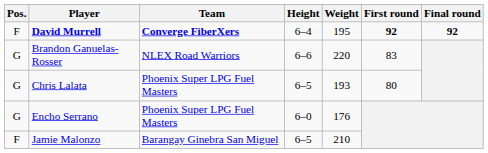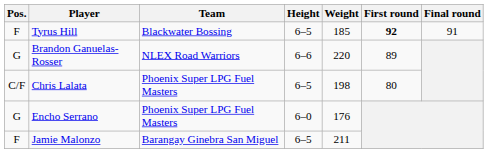- row: F | David Murrell | Converge FiberXers | 6–4 | 195 | 92 | 92
+ row: F | Tyrus Hill | Blackwater Bossing | 6–5 | 185 | 92 | 91
Brandon Ganuelas-Rosser | First round: 83 -> 89
Chris Lalata | Pos.: G -> C/F
Chris Lalata | Weight: 193 -> 198
Jamie Malonzo | Weight: 210 -> 211
